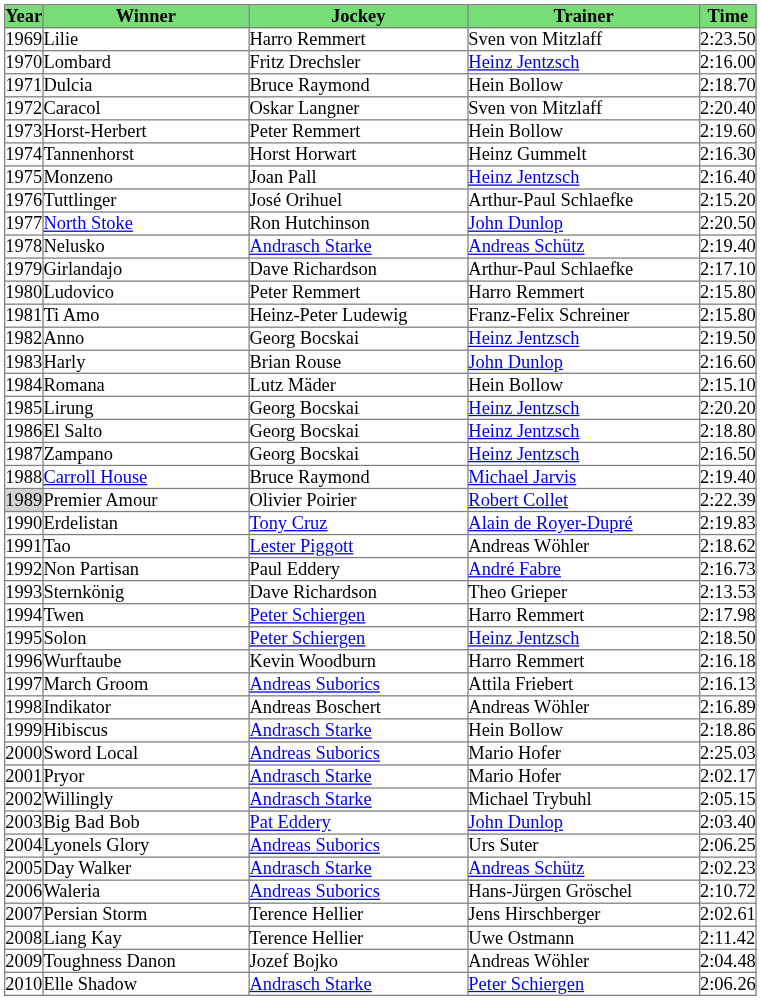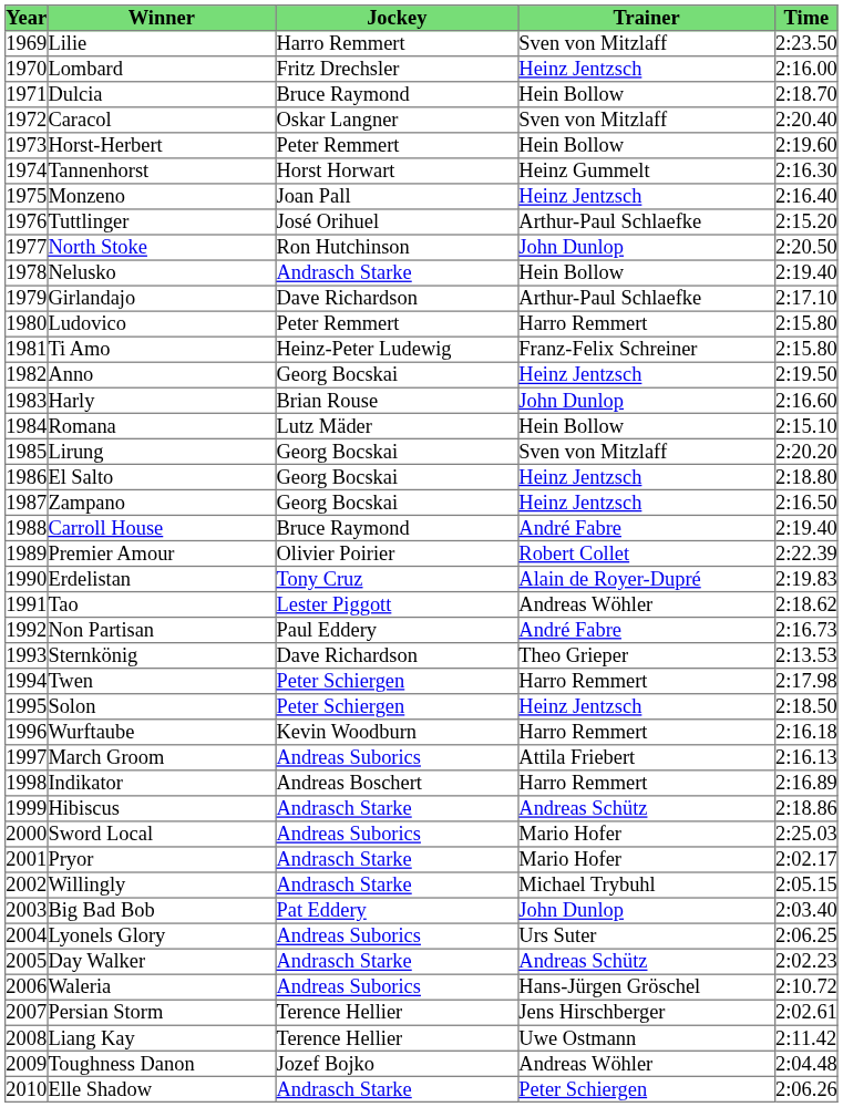Nelusko | Trainer: Andreas Schütz -> Hein Bollow
Lirung | Trainer: Heinz Jentzsch -> Sven von Mitzlaff
Carroll House | Trainer: Michael Jarvis -> André Fabre
Premier Amour | Year: lightgrey background -> no background
Indikator | Trainer: Andreas Wöhler -> Harro Remmert
Hibiscus | Trainer: Hein Bollow -> Andreas Schütz
